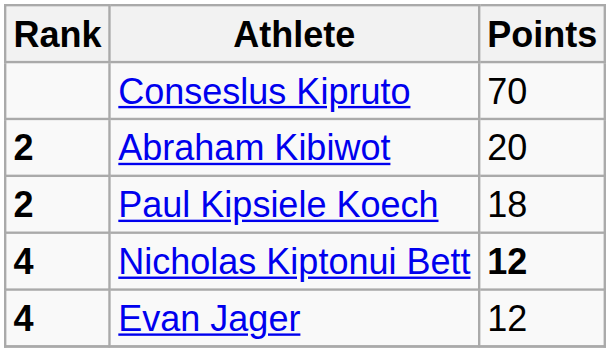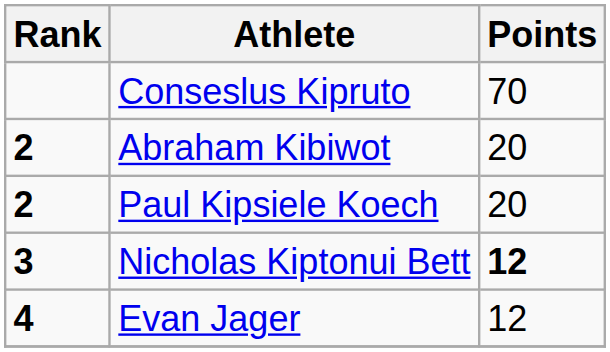Paul Kipsiele Koech | Points: 18 -> 20
Nicholas Kiptonui Bett | Rank: 4 -> 3
